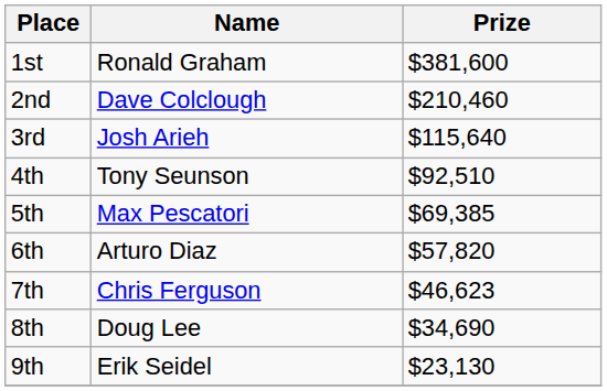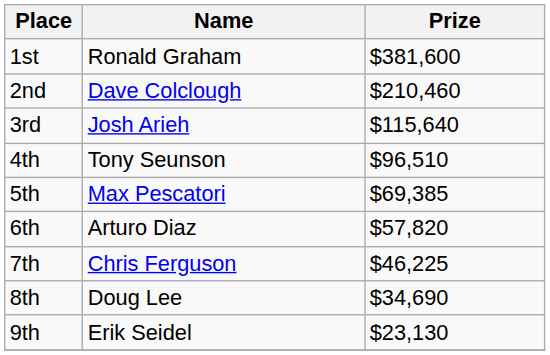4th | Prize: $92,510 -> $96,510
7th | Prize: $46,623 -> $46,225
